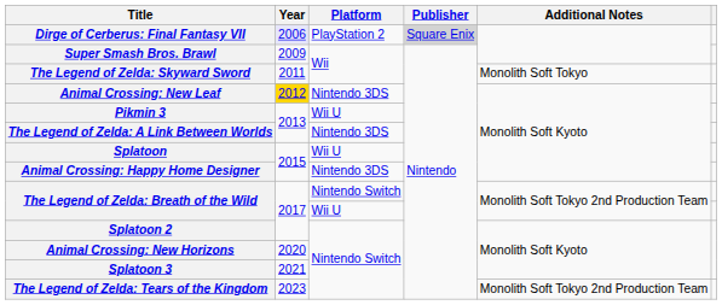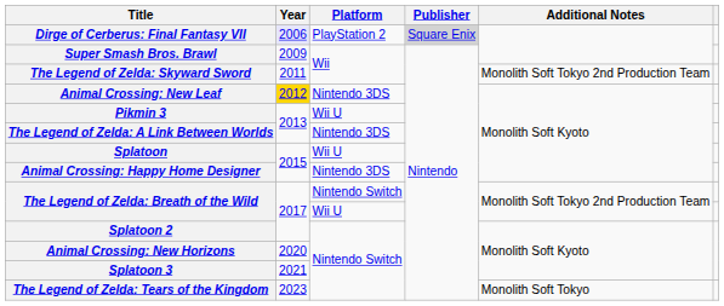The Legend of Zelda: Skyward Sword | Additional Notes: Monolith Soft Tokyo -> Monolith Soft Tokyo 2nd Production Team
The Legend of Zelda: Tears of the Kingdom | Additional Notes: Monolith Soft Tokyo 2nd Production Team -> Monolith Soft Tokyo
